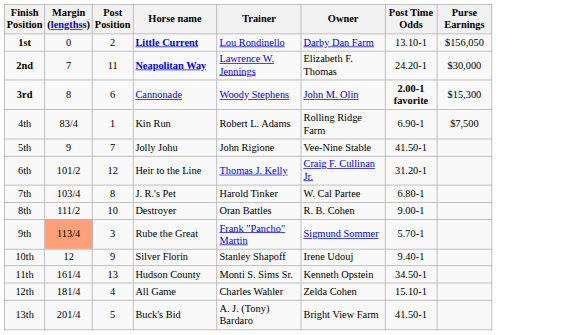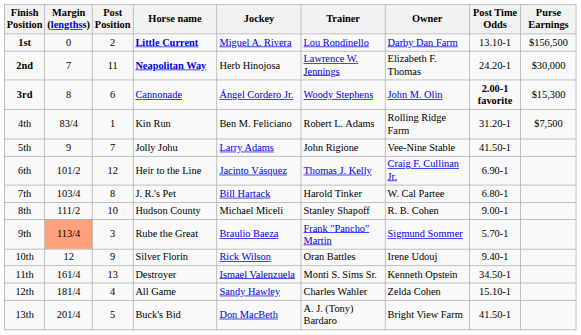+ column: Jockey | Miguel A. Rivera | Herb Hinojosa | Ángel Cordero Jr. | Ben M. Feliciano | Larry Adams | Jacinto Vásquez | Bill Hartack | Michael Miceli | Braulio Baeza | Rick Wilson | Ismael Valenzuela | Sandy Hawley | Don MacBeth
1st | Purse Earnings: $156,050 -> $156,500
4th | Post Time Odds: 6.90-1 -> 31.20-1
6th | Post Time Odds: 31.20-1 -> 6.90-1
8th | Horse name: Destroyer -> Hudson County
8th | Trainer: Oran Battles -> Stanley Shapoff
10th | Trainer: Stanley Shapoff -> Oran Battles
11th | Horse name: Hudson County -> Destroyer
